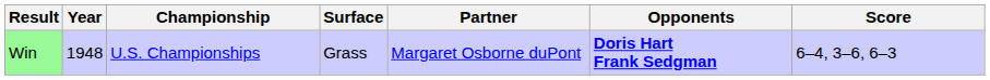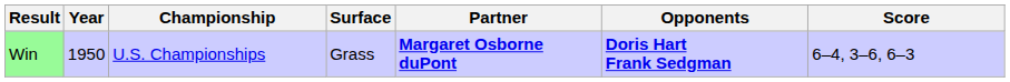Win | Year: 1948 -> 1950
Win | Partner: normal -> bold
